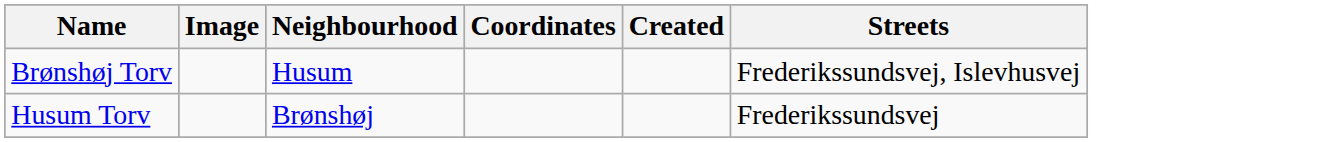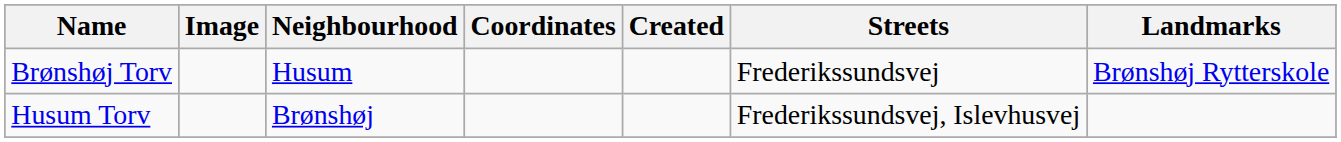+ column: Landmarks | Brønshøj Rytterskole
Brønshøj Torv | Streets: Frederikssundsvej, Islevhusvej -> Frederikssundsvej
Husum Torv | Streets: Frederikssundsvej -> Frederikssundsvej, Islevhusvej
